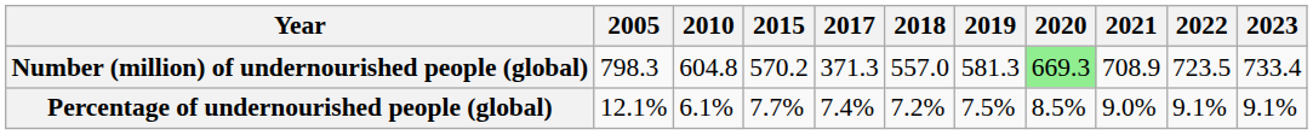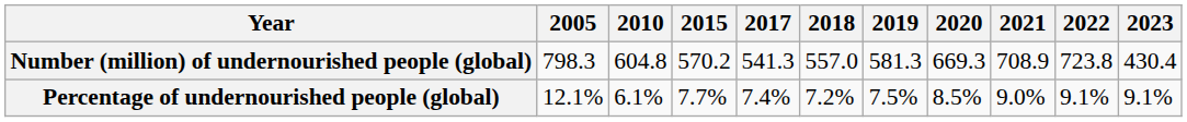Number (million) of undernourished people (global) | 2017: 371.3 -> 541.3
Number (million) of undernourished people (global) | 2020: lightgreen background -> no background
Number (million) of undernourished people (global) | 2022: 723.5 -> 723.8
Number (million) of undernourished people (global) | 2023: 733.4 -> 430.4
